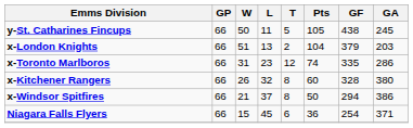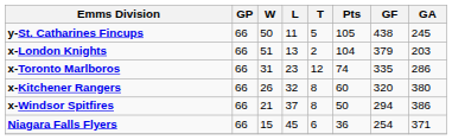x-Kitchener Rangers | GF: 328 -> 320
